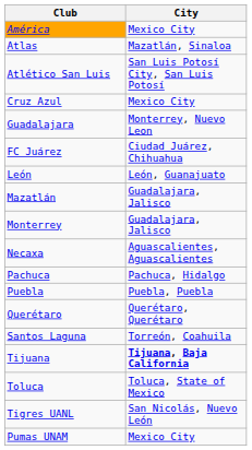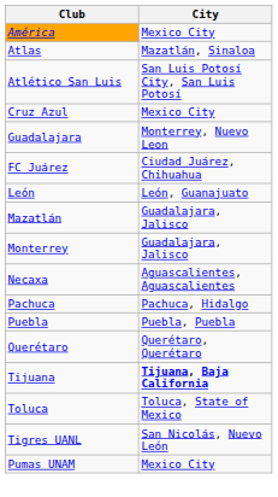- row: Santos Laguna | Torreón, Coahuila
